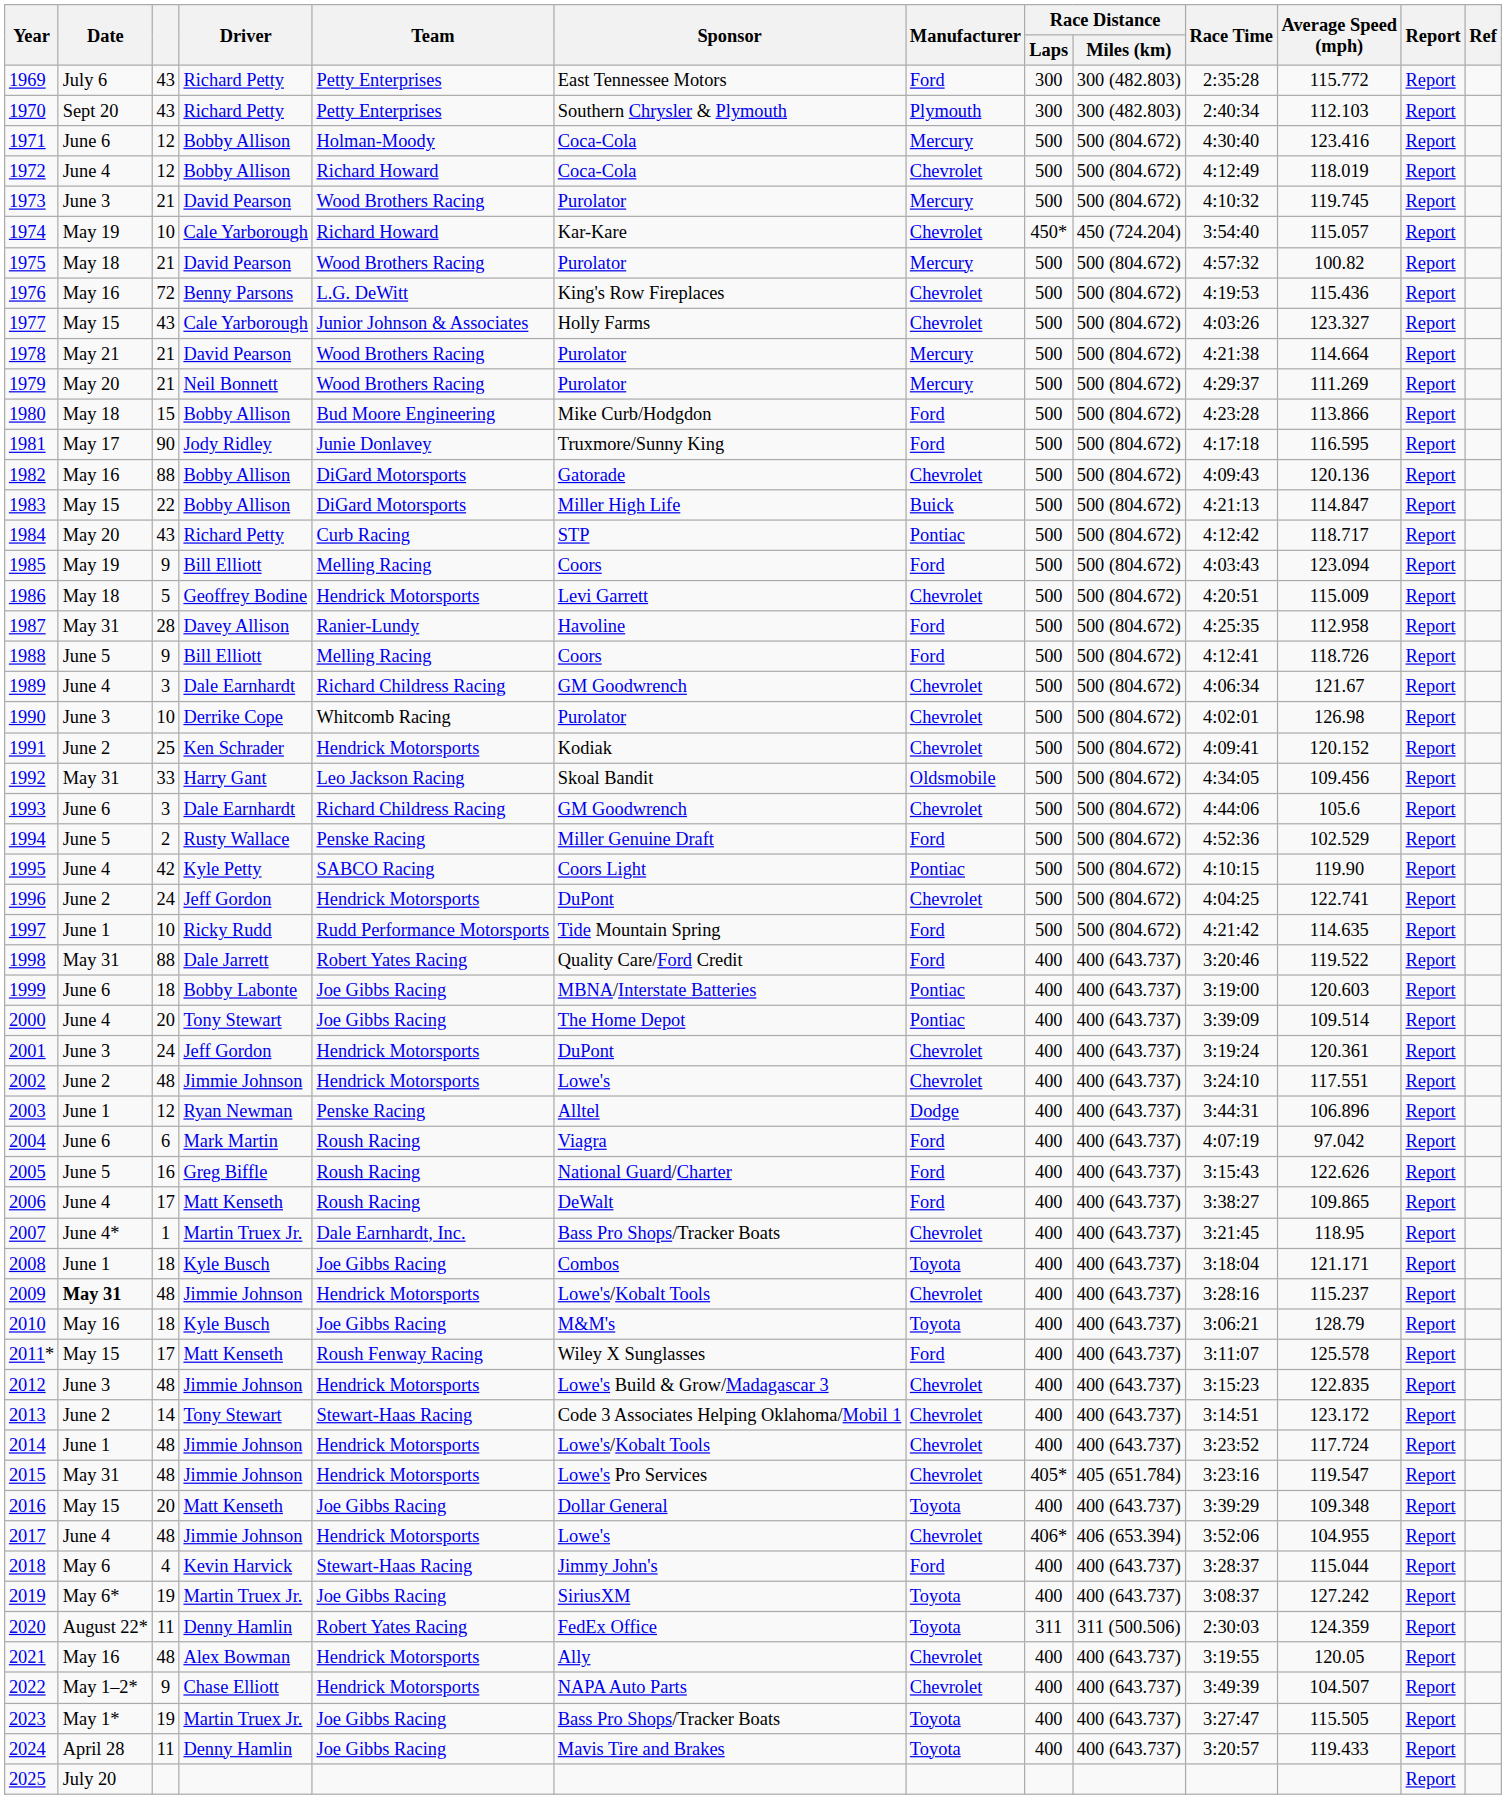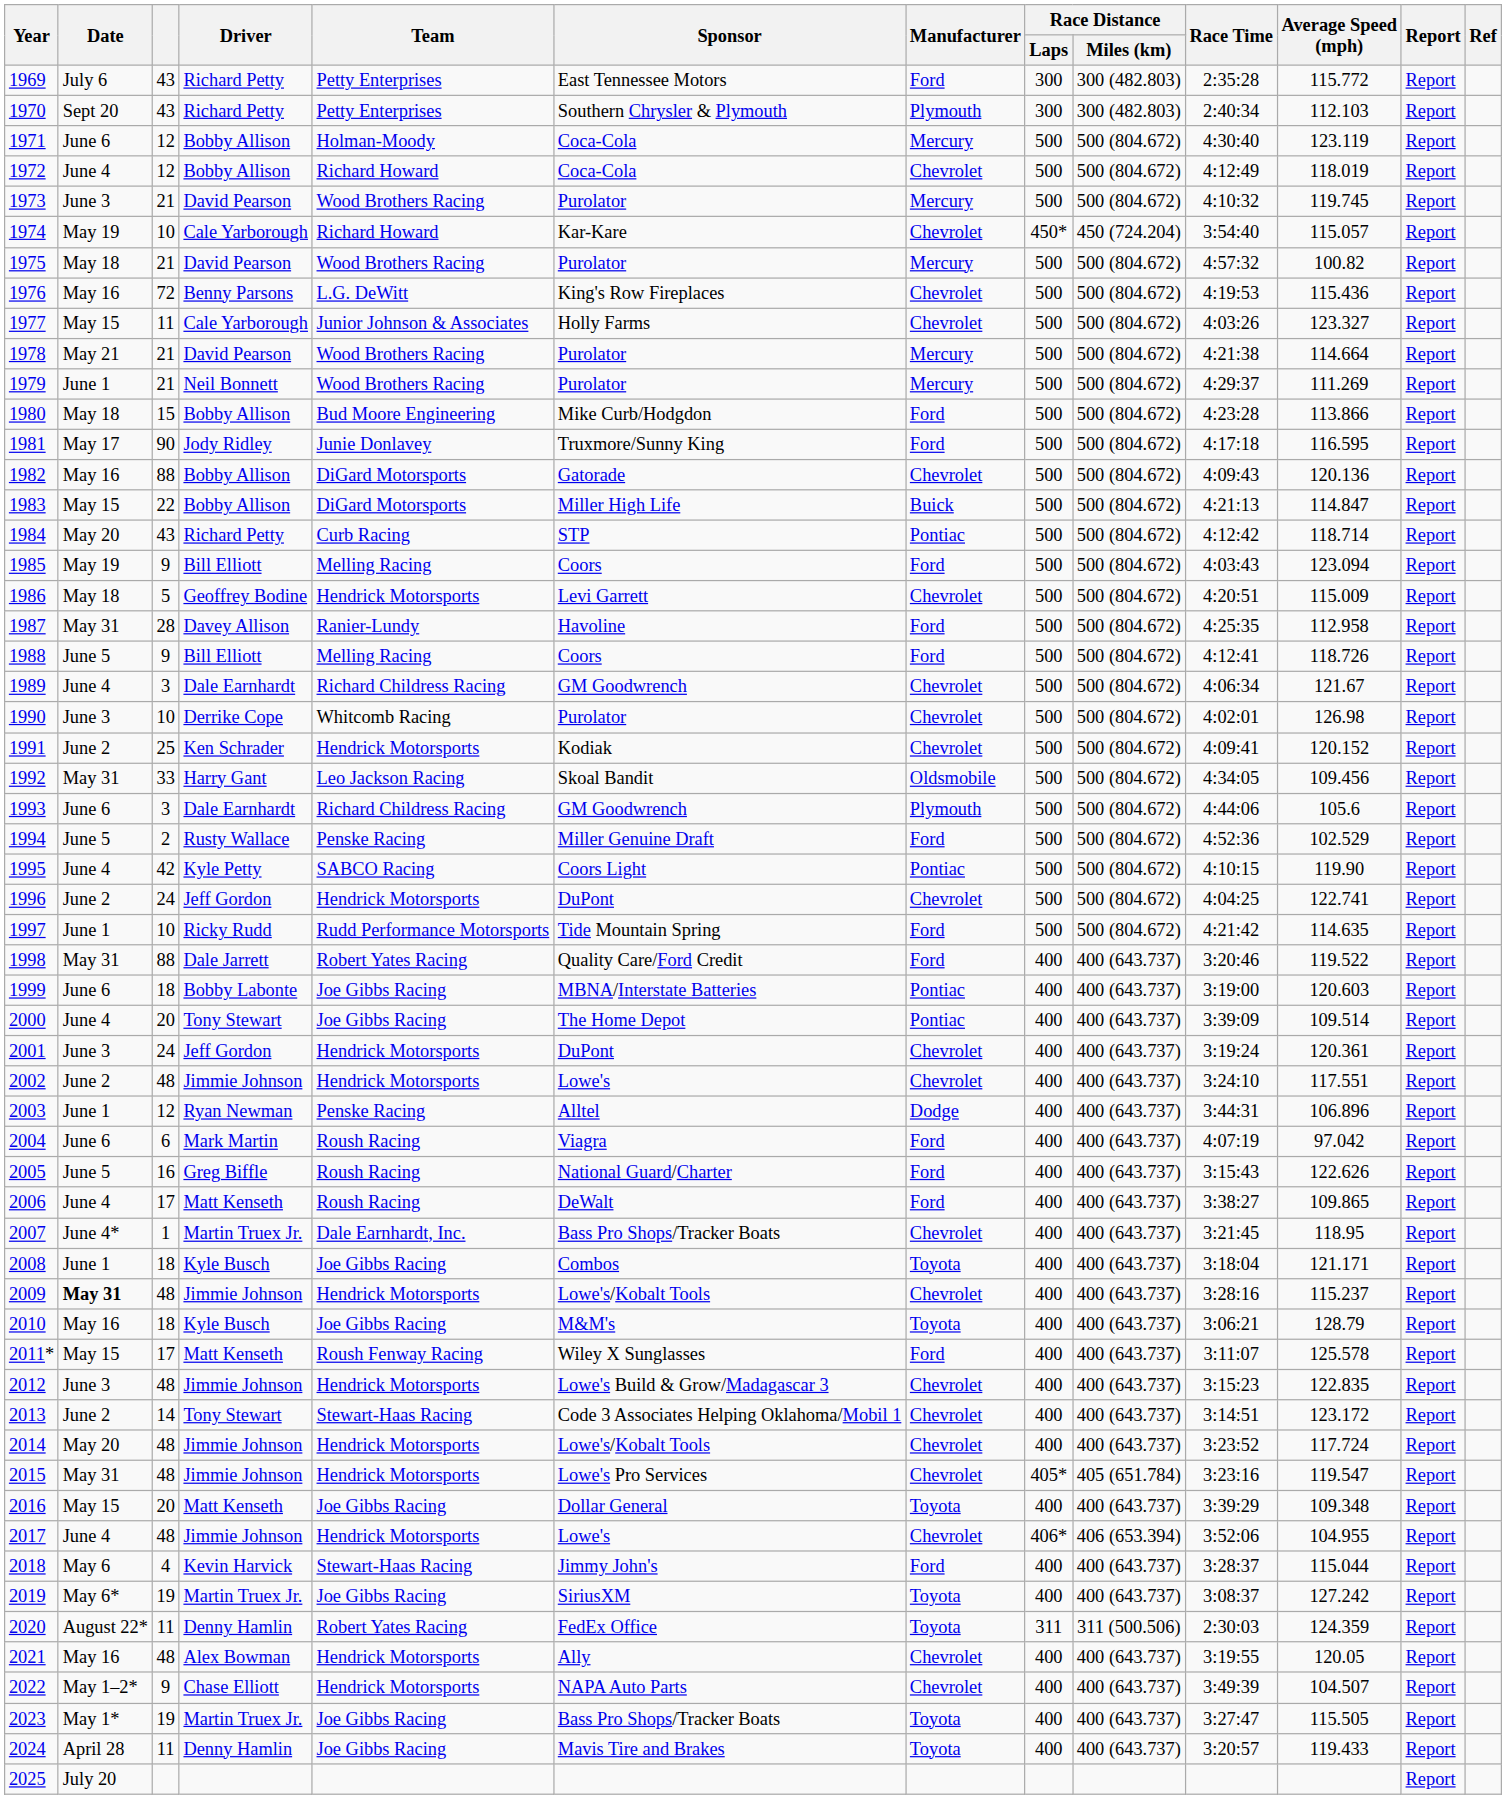1971 | Average Speed (mph): 123.416 -> 123.119
1977 | column 3: 43 -> 11
1979 | Date: May 20 -> June 1
1984 | Average Speed (mph): 118.717 -> 118.714
1993 | Manufacturer: Chevrolet -> Plymouth
2014 | Date: June 1 -> May 20
